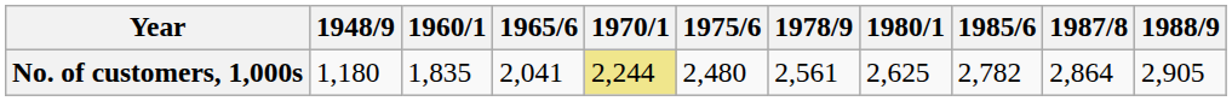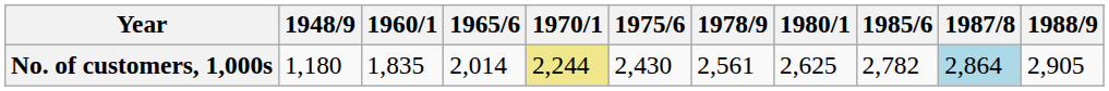No. of customers, 1,000s | 1965/6: 2,041 -> 2,014
No. of customers, 1,000s | 1975/6: 2,480 -> 2,430
No. of customers, 1,000s | 1987/8: no background -> lightblue background
